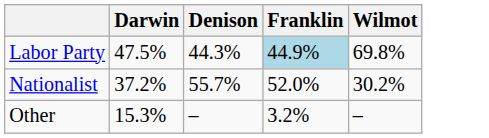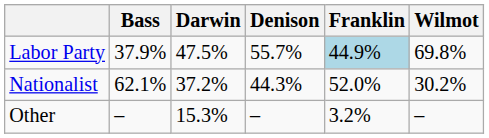+ column: Bass | 37.9% | 62.1% | –
Labor Party | Denison: 44.3% -> 55.7%
Nationalist | Denison: 55.7% -> 44.3%
